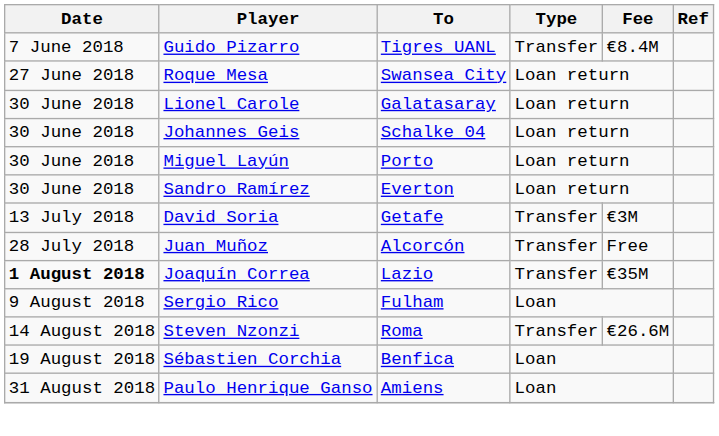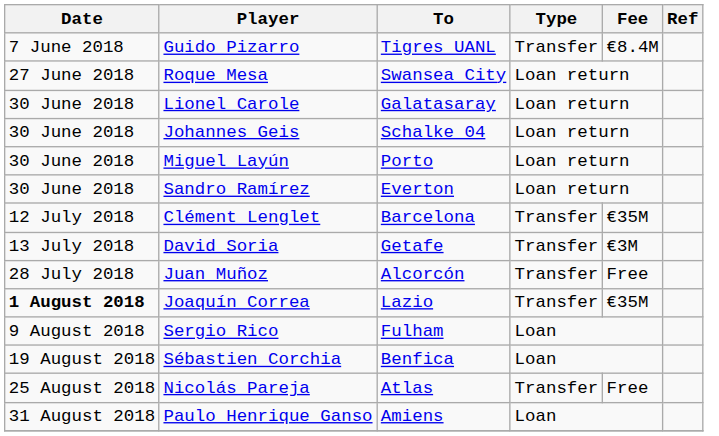+ row: 12 July 2018 | Clément Lenglet | Barcelona | Transfer | €35M
- row: 14 August 2018 | Steven Nzonzi | Roma | Transfer | €26.6M
+ row: 25 August 2018 | Nicolás Pareja | Atlas | Transfer | Free
